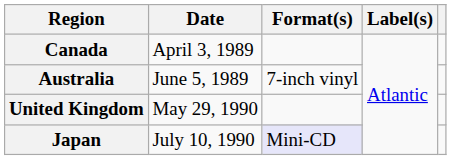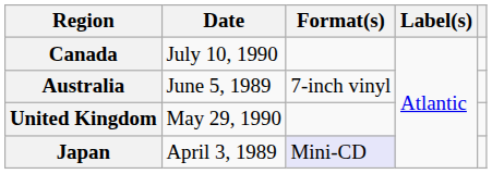Canada | Date: April 3, 1989 -> July 10, 1990
Japan | Date: July 10, 1990 -> April 3, 1989
